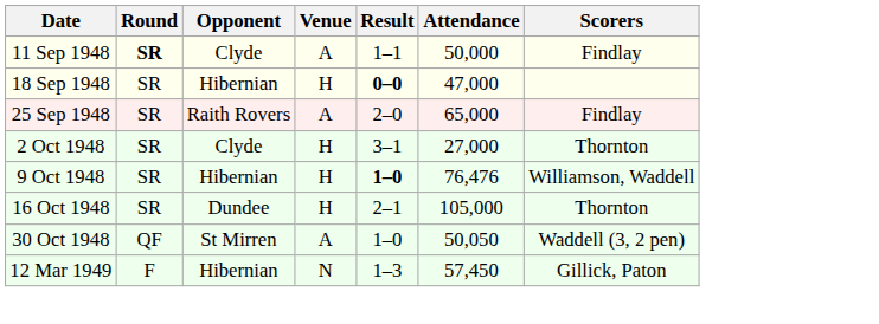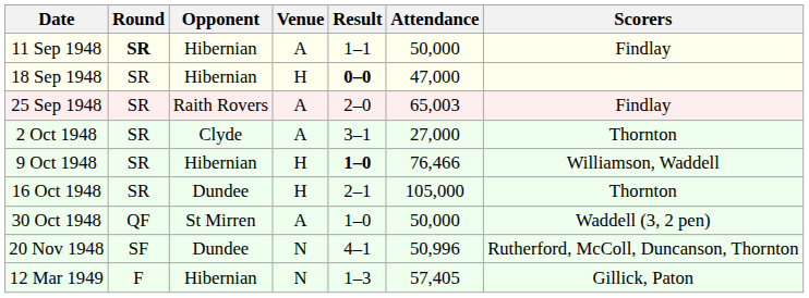11 Sep 1948 | Opponent: Clyde -> Hibernian
25 Sep 1948 | Attendance: 65,000 -> 65,003
2 Oct 1948 | Venue: H -> A
9 Oct 1948 | Attendance: 76,476 -> 76,466
30 Oct 1948 | Attendance: 50,050 -> 50,000
+ row: 20 Nov 1948 | SF | Dundee | N | 4–1 | 50,996 | Rutherford, McColl, Duncanson, Thornton
12 Mar 1949 | Attendance: 57,450 -> 57,405
